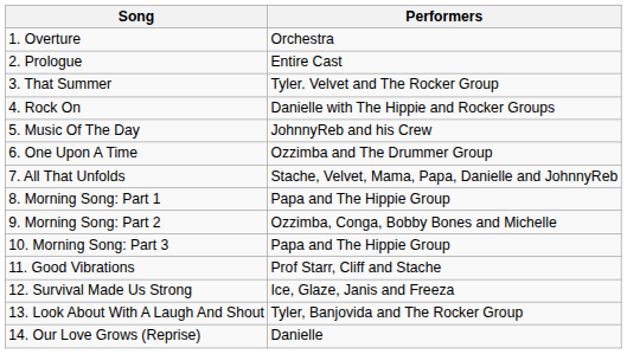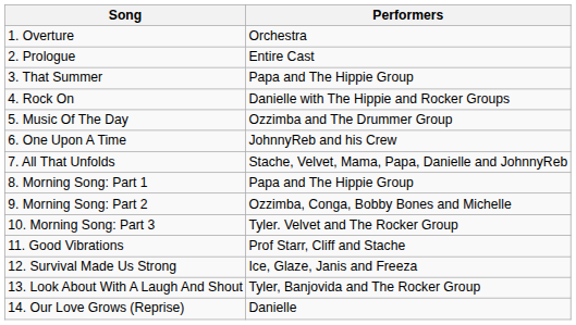3. That Summer | Performers: Tyler. Velvet and The Rocker Group -> Papa and The Hippie Group
5. Music Of The Day | Performers: JohnnyReb and his Crew -> Ozzimba and The Drummer Group
6. One Upon A Time | Performers: Ozzimba and The Drummer Group -> JohnnyReb and his Crew
10. Morning Song: Part 3 | Performers: Papa and The Hippie Group -> Tyler. Velvet and The Rocker Group
